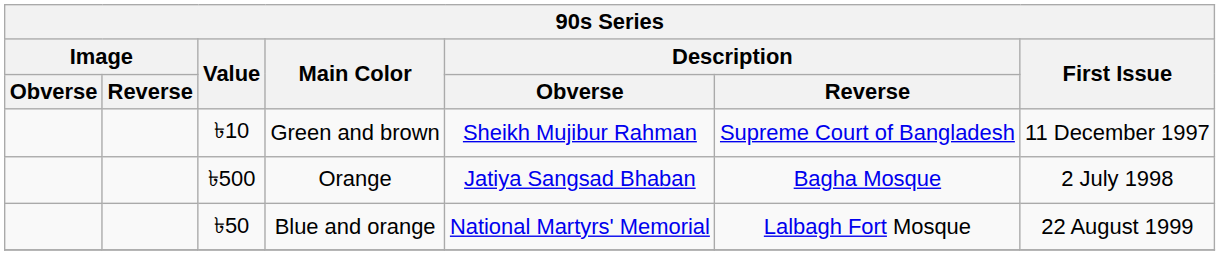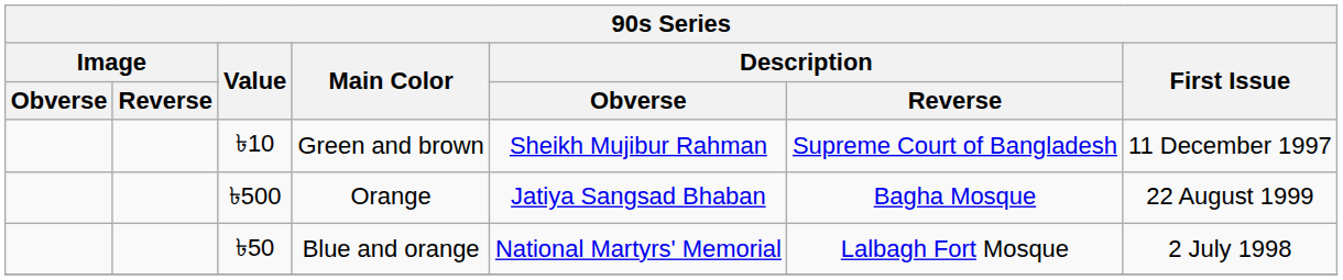Orange | First Issue: 2 July 1998 -> 22 August 1999
Blue and orange | First Issue: 22 August 1999 -> 2 July 1998
